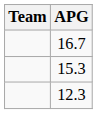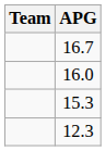+ row: 16.0
